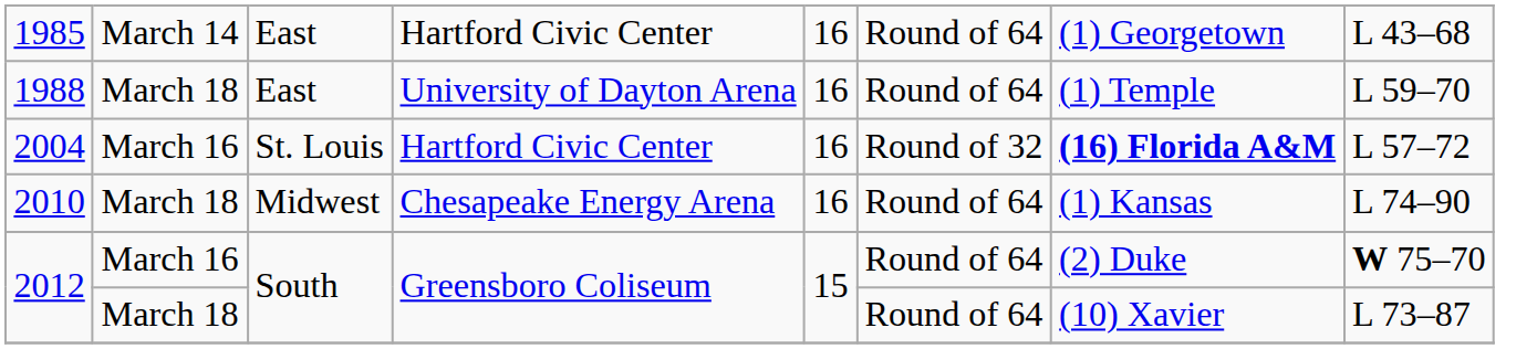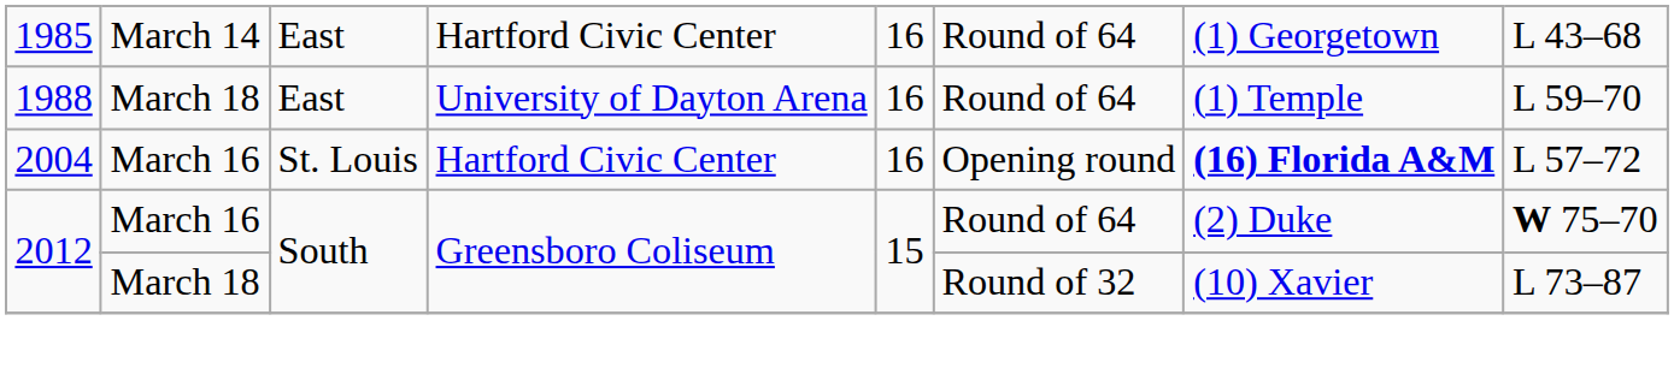2004 | column 6: Round of 32 -> Opening round
- row: 2010 | March 18 | Midwest | Chesapeake Energy Arena | 16 | Round of 64 | (1) Kansas | L 74–90
2012 / March 18 | column 6: Round of 64 -> Round of 32
